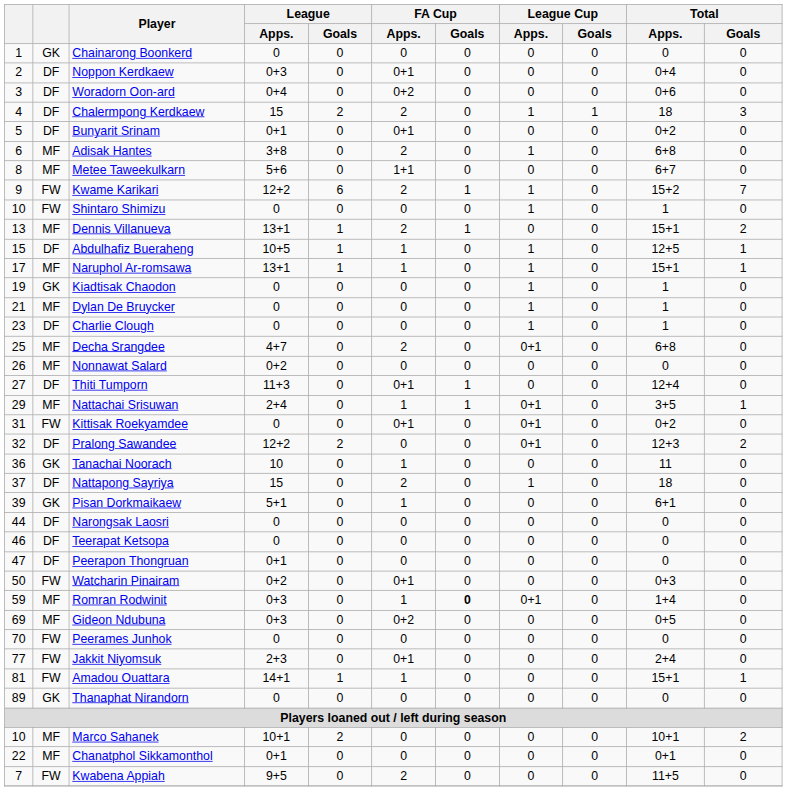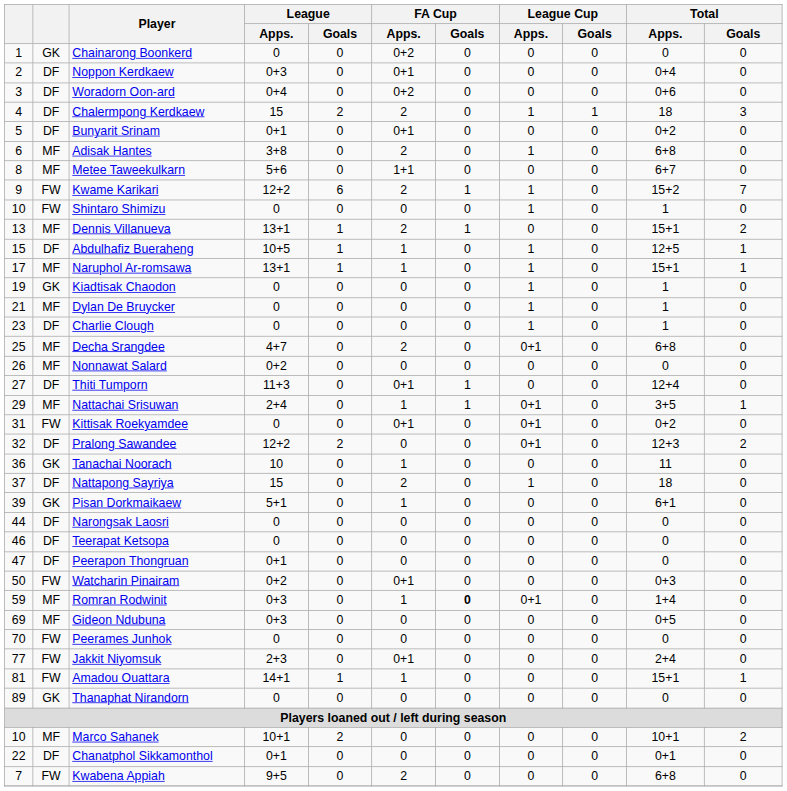Chainarong Boonkerd | FA Cup / Apps.: 0 -> 0+2
Gideon Ndubuna | FA Cup / Apps.: 0+2 -> 0
Chanatphol Sikkamonthol | column 2: MF -> DF
Kwabena Appiah | Total / Apps.: 11+5 -> 6+8
